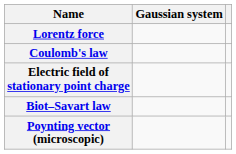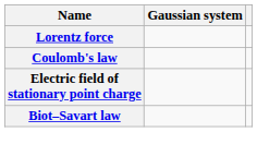- row: Poynting vector (microscopic)
